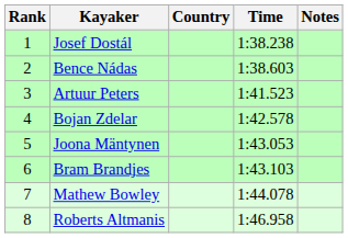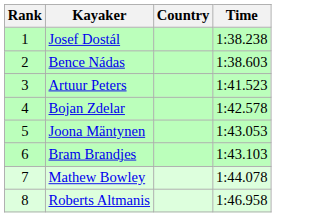- column: Notes
